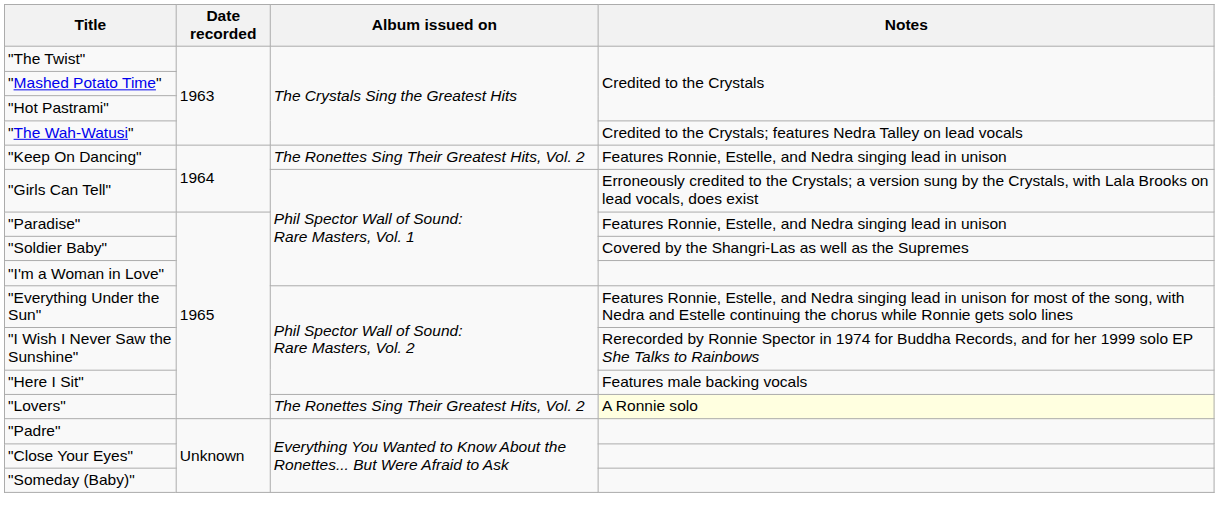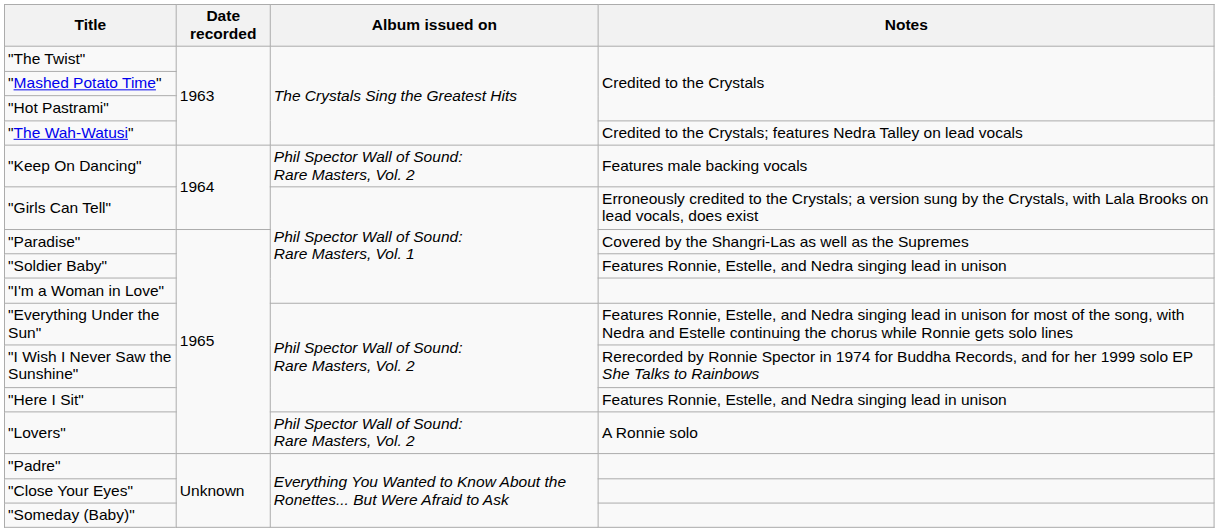"Keep On Dancing" | Album issued on: The Ronettes Sing Their Greatest Hits, Vol. 2 -> Phil Spector Wall of Sound: Rare Masters, Vol. 2
"Keep On Dancing" | Notes: Features Ronnie, Estelle, and Nedra singing lead in unison -> Features male backing vocals
"Paradise" | Notes: Features Ronnie, Estelle, and Nedra singing lead in unison -> Covered by the Shangri-Las as well as the Supremes
"Soldier Baby" | Notes: Covered by the Shangri-Las as well as the Supremes -> Features Ronnie, Estelle, and Nedra singing lead in unison
"Here I Sit" | Notes: Features male backing vocals -> Features Ronnie, Estelle, and Nedra singing lead in unison
"Lovers" | Album issued on: The Ronettes Sing Their Greatest Hits, Vol. 2 -> Phil Spector Wall of Sound: Rare Masters, Vol. 2
"Lovers" | Notes: lightyellow background -> no background
